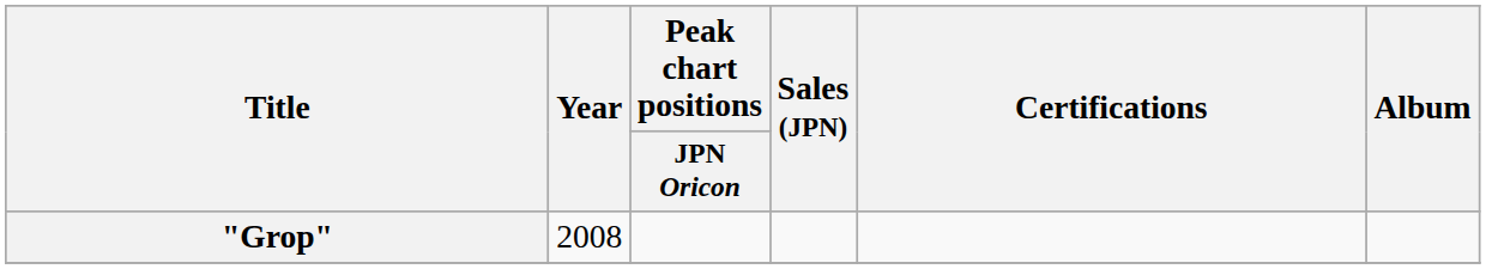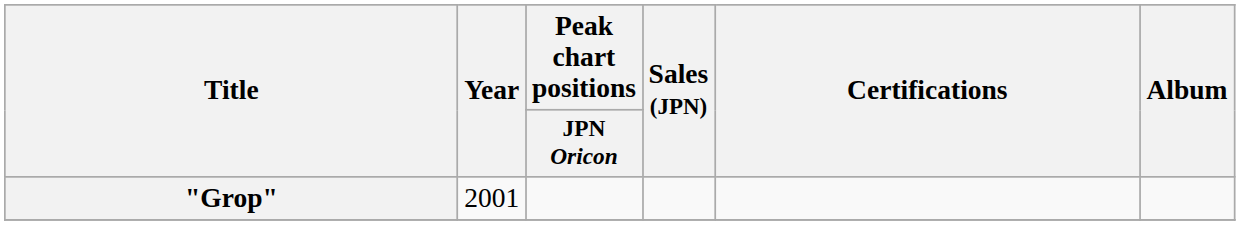"Grop" | Year: 2008 -> 2001
